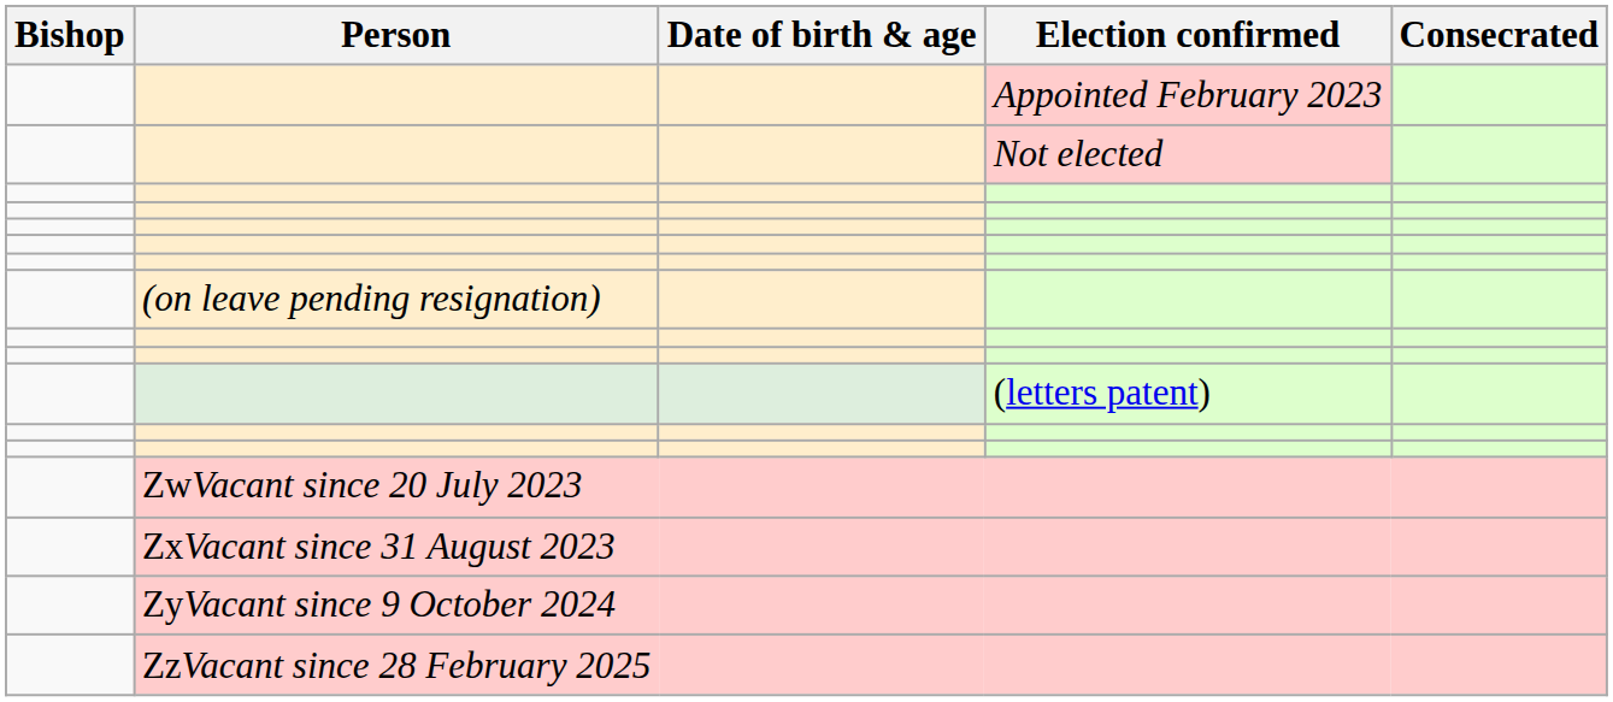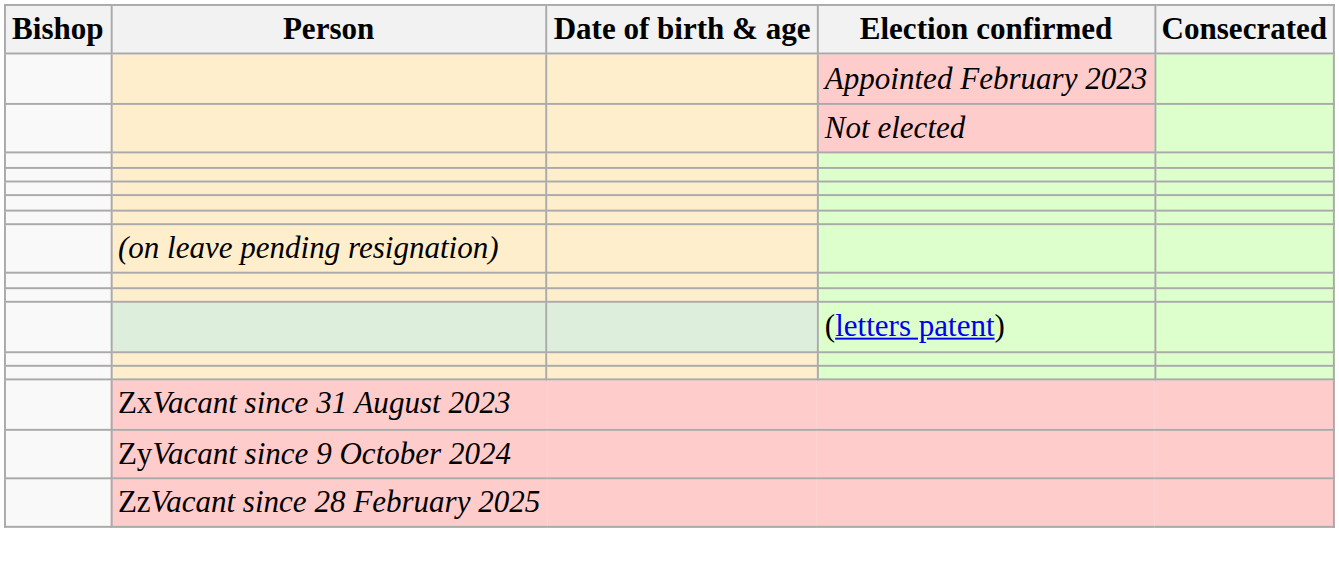- row: ZwVacant since 20 July 2023
